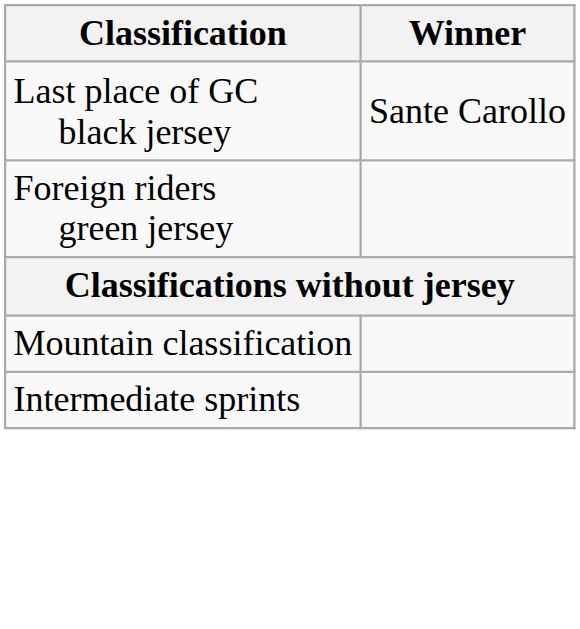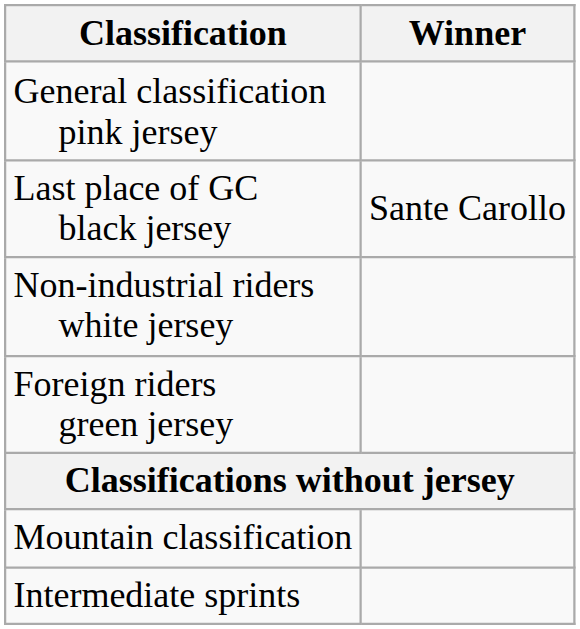+ row: General classification pink jersey
+ row: Non-industrial riders white jersey
